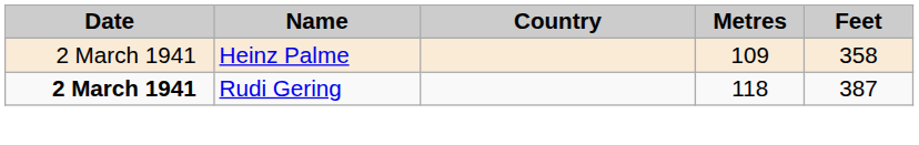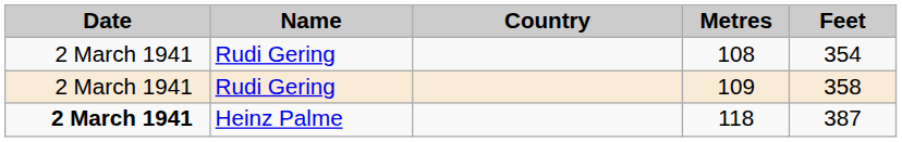+ row: 2 March 1941 | Rudi Gering | 108 | 354
109 | Name: Heinz Palme -> Rudi Gering
118 | Name: Rudi Gering -> Heinz Palme
